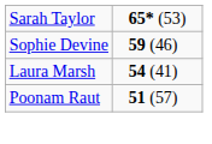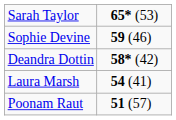+ row: Deandra Dottin | 58* (42)
